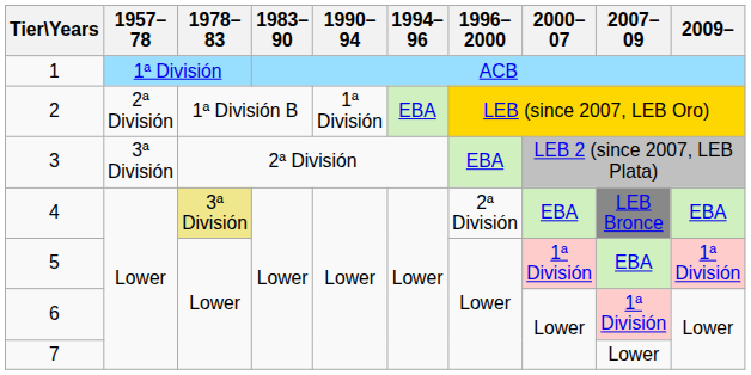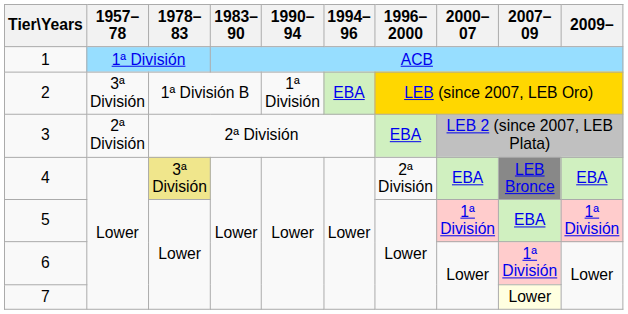2 | 1957–78: 2ª División -> 3ª División
3 | 1957–78: 3ª División -> 2ª División
7 | 2007–09: no background -> lightyellow background
